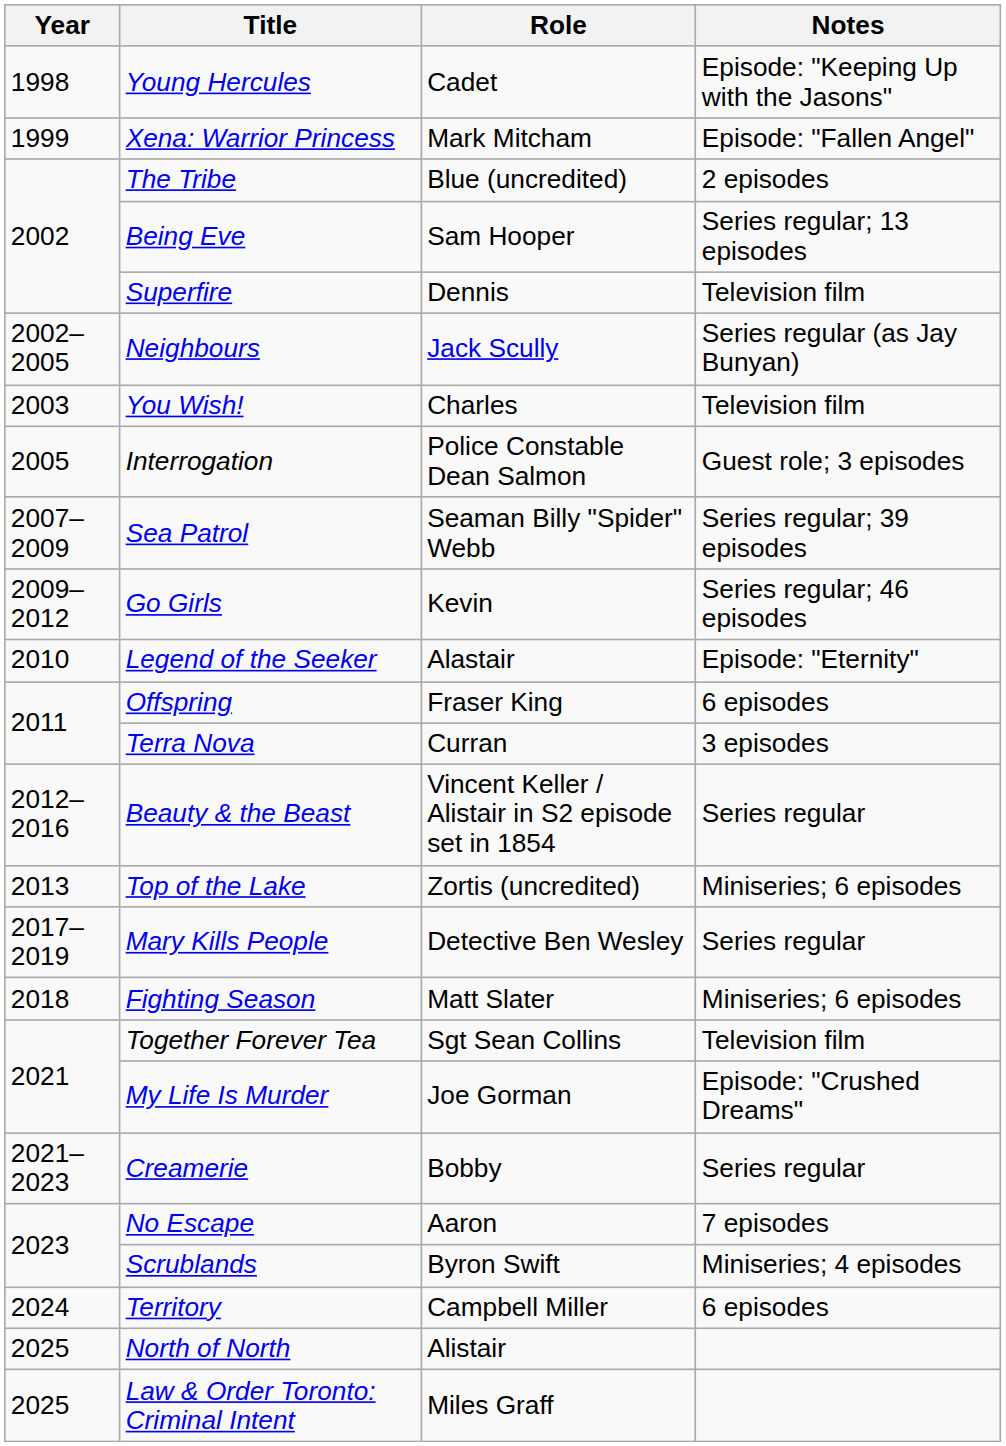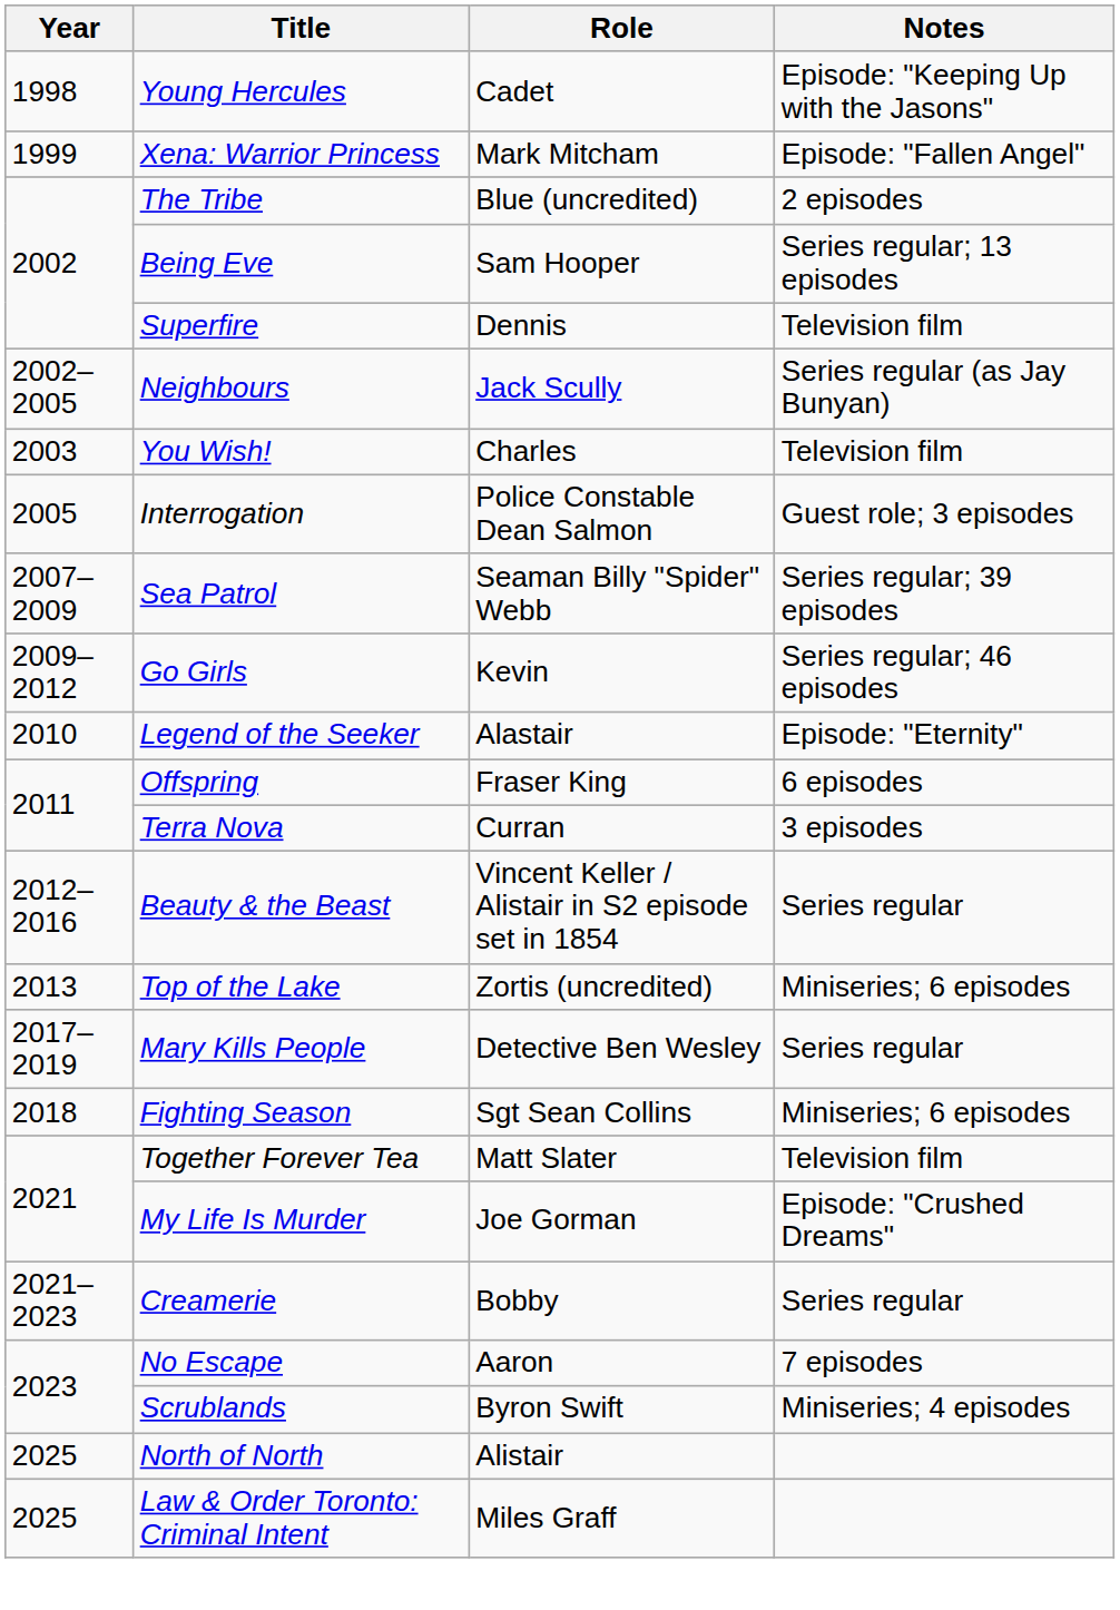Fighting Season | Role: Matt Slater -> Sgt Sean Collins
Together Forever Tea | Role: Sgt Sean Collins -> Matt Slater
- row: 2024 | Territory | Campbell Miller | 6 episodes
